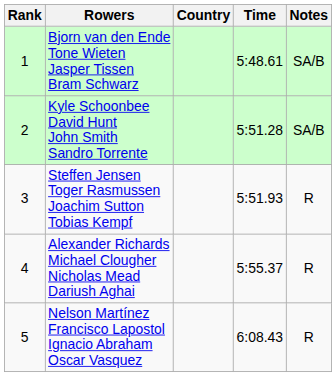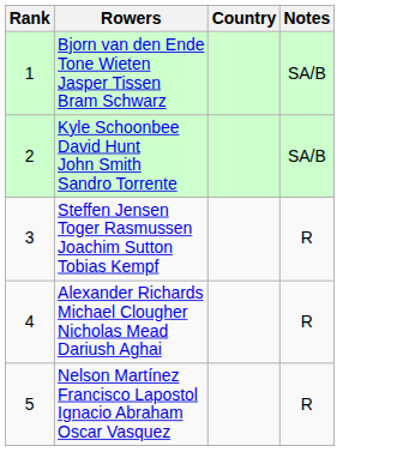- column: Time | 5:48.61 | 5:51.28 | 5:51.93 | 5:55.37 | 6:08.43
